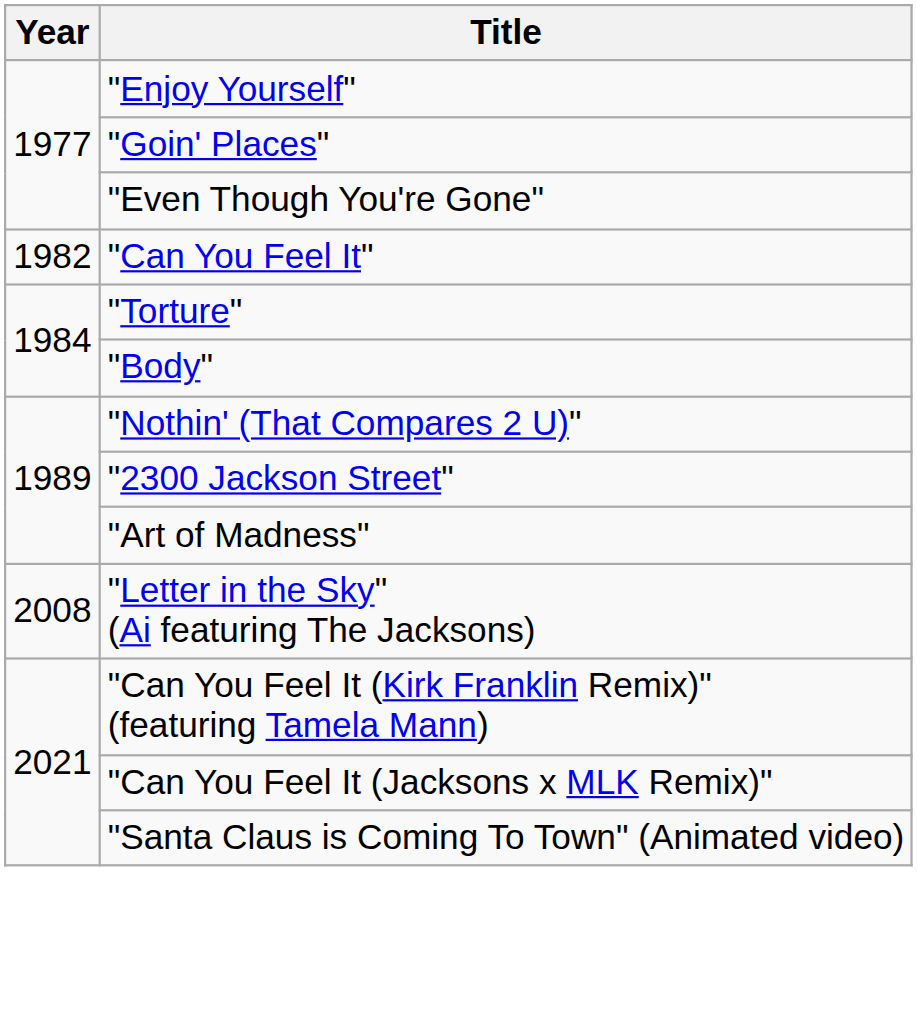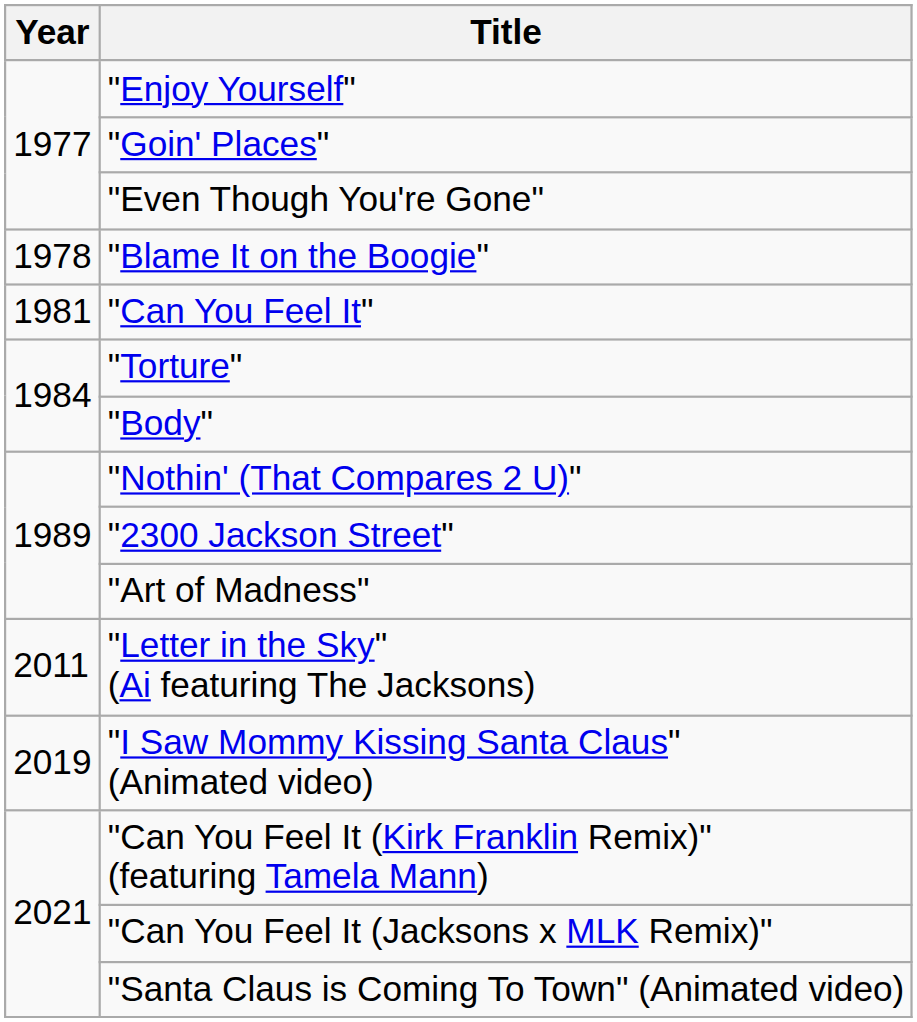+ row: 1978 | "Blame It on the Boogie"
"Can You Feel It" | Year: 1982 -> 1981
"Letter in the Sky" (Ai featuring The Jacksons) | Year: 2008 -> 2011
+ row: 2019 | "I Saw Mommy Kissing Santa Claus" (Animated video)
